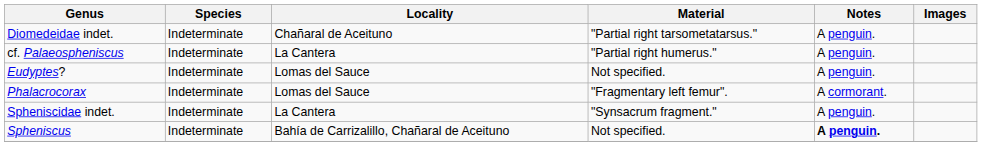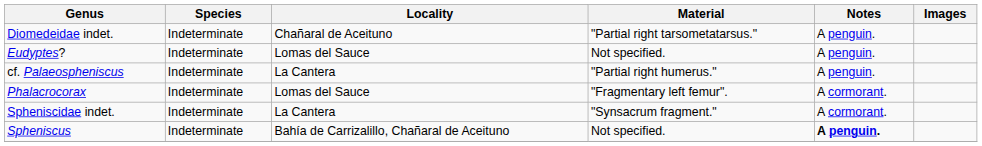rows swapped: Eudyptes? <-> cf. Palaeospheniscus
Spheniscidae indet. | Notes: A penguin. -> A cormorant.
